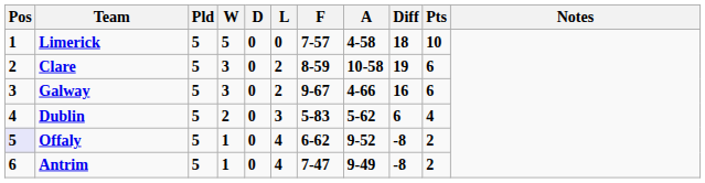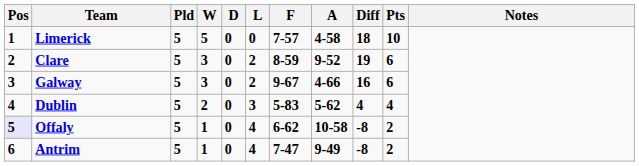Clare | A: 10-58 -> 9-52
Dublin | Diff: 6 -> 4
Offaly | A: 9-52 -> 10-58
